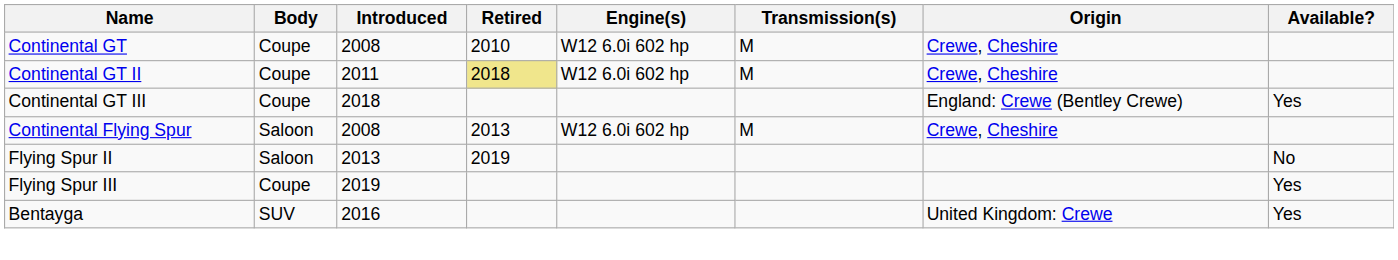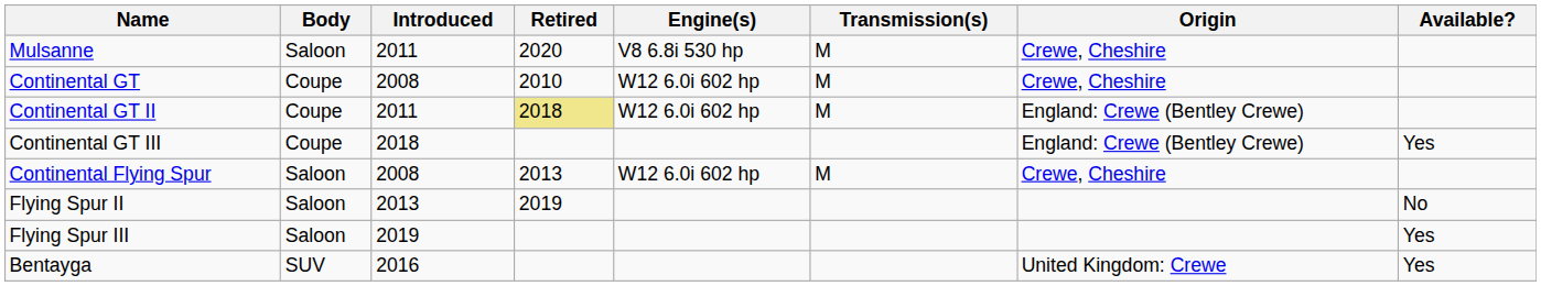+ row: Mulsanne | Saloon | 2011 | 2020 | V8 6.8i 530 hp | M | Crewe, Cheshire
Continental GT II | Origin: Crewe, Cheshire -> England: Crewe (Bentley Crewe)
Flying Spur III | Body: Coupe -> Saloon
